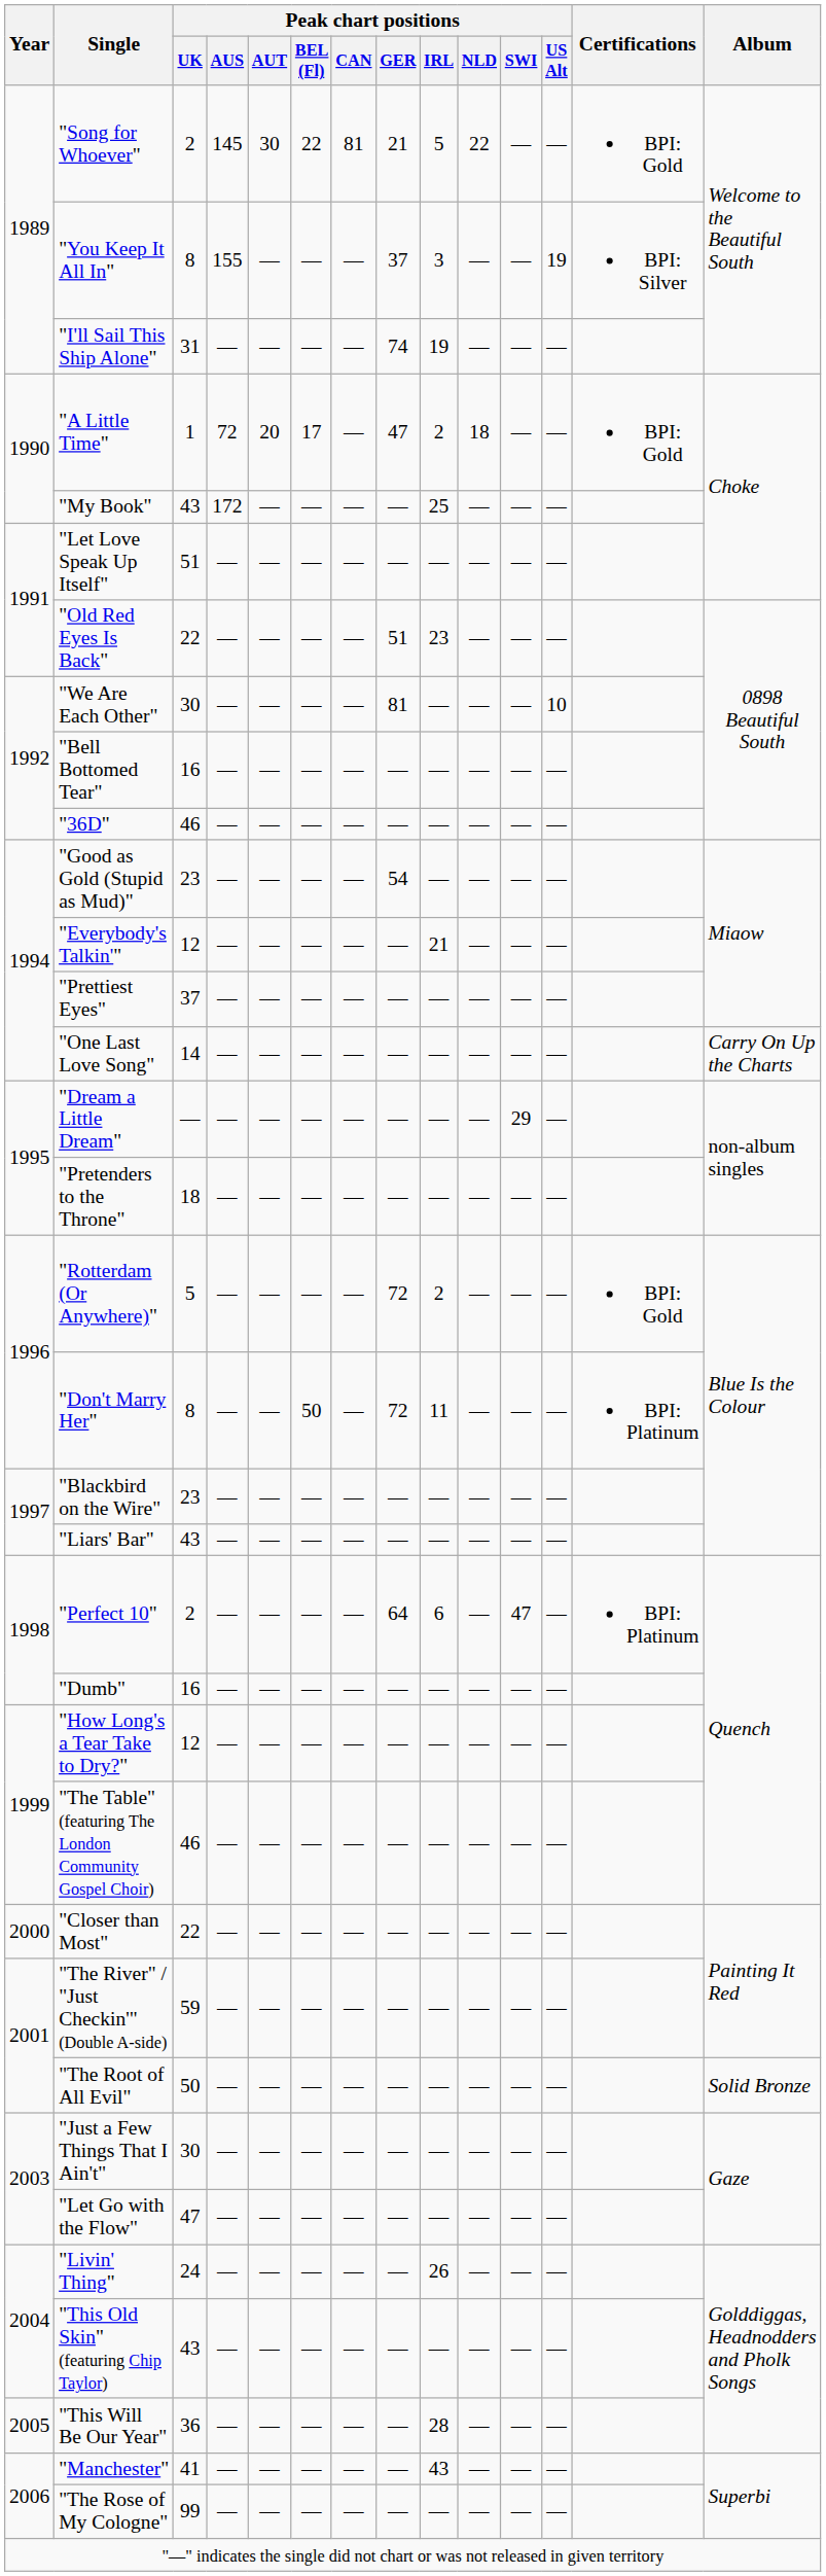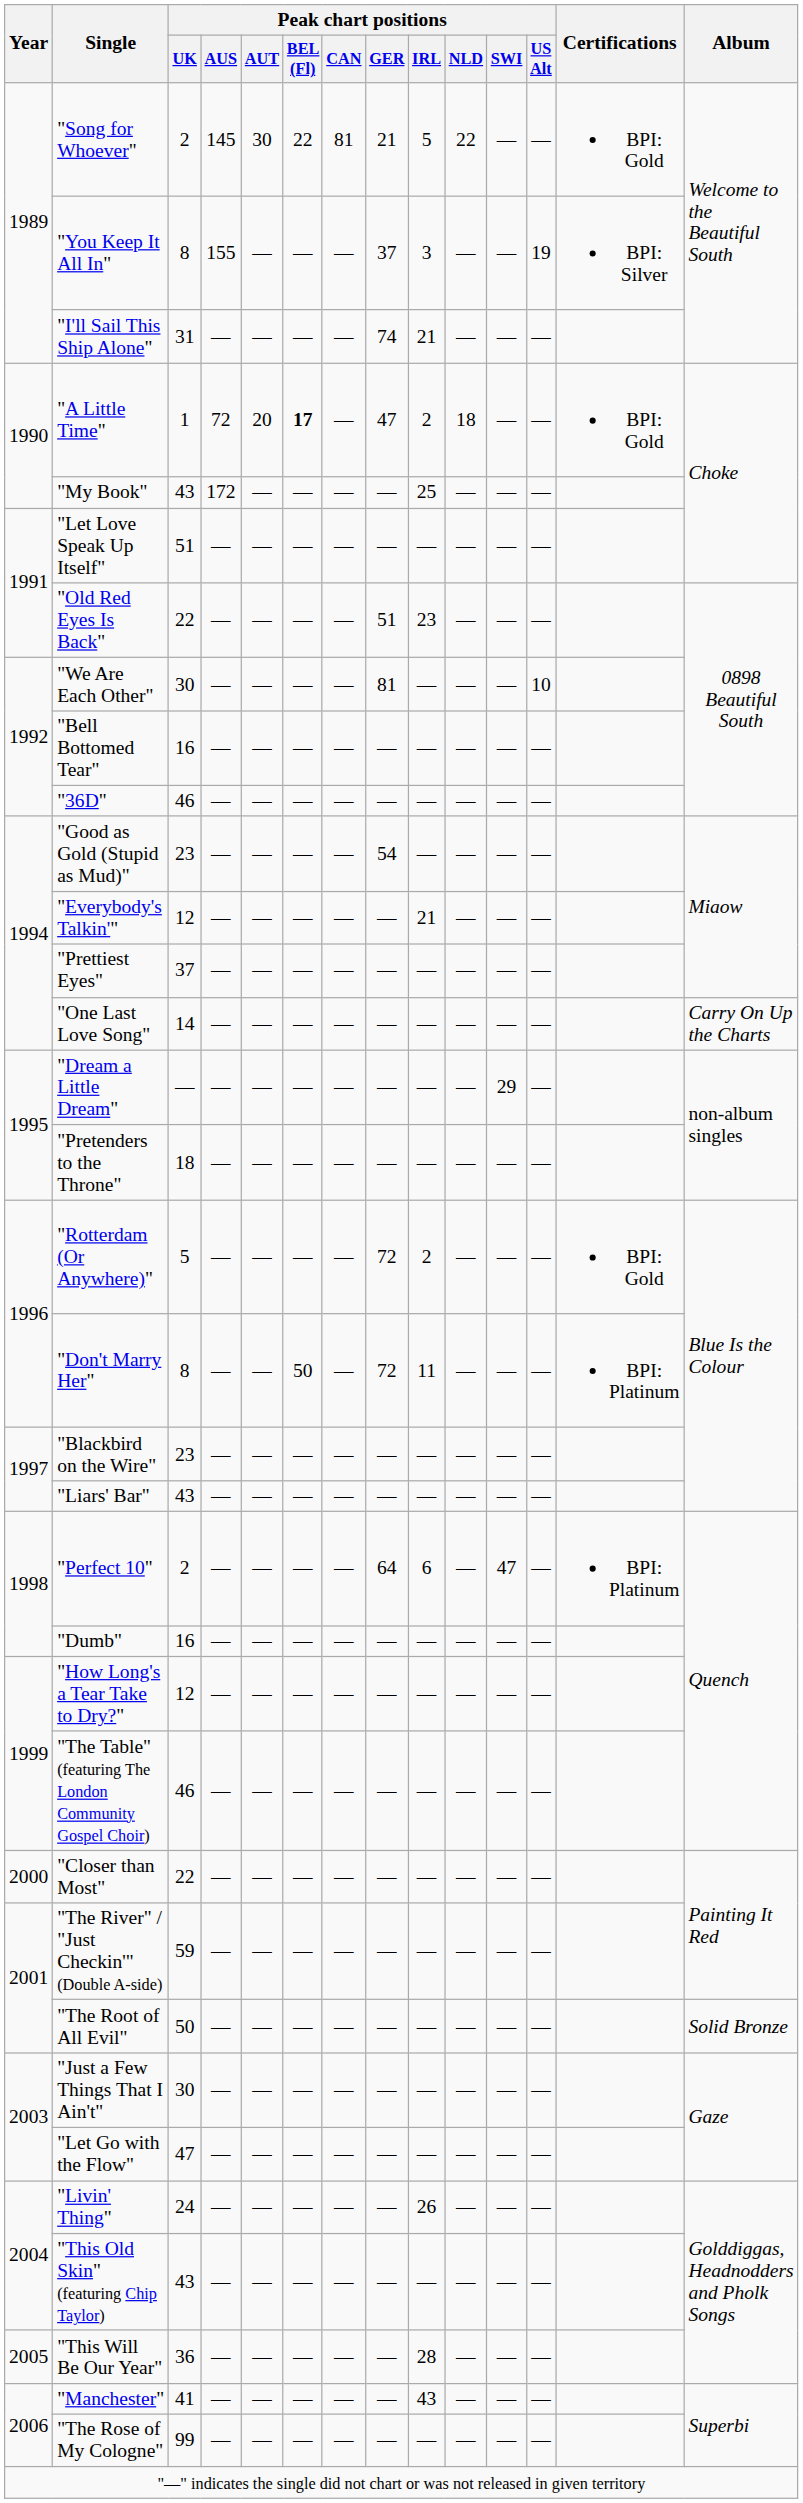"I'll Sail This Ship Alone" | Peak chart positions / IRL: 19 -> 21
"A Little Time" | Peak chart positions / BEL (Fl): normal -> bold
